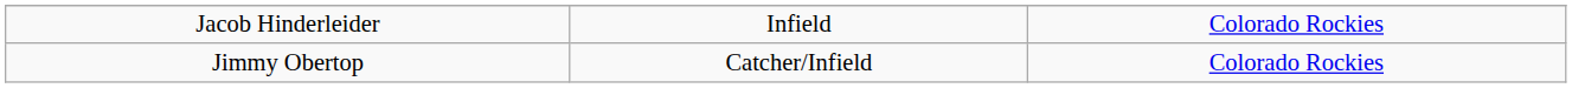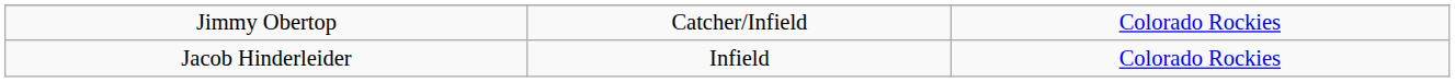rows swapped: Jacob Hinderleider <-> Jimmy Obertop
